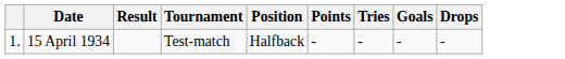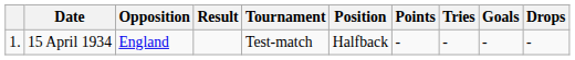+ column: Opposition | England
